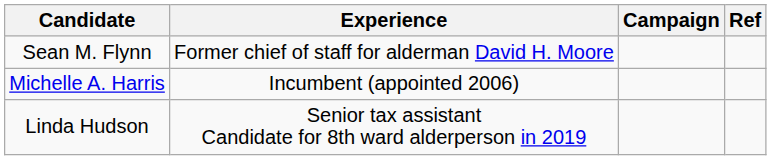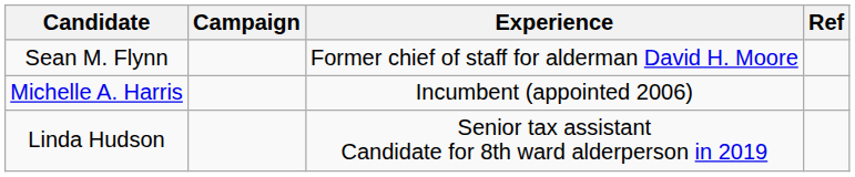columns swapped: Experience <-> Campaign
